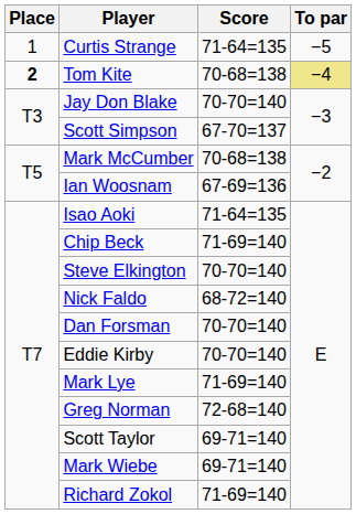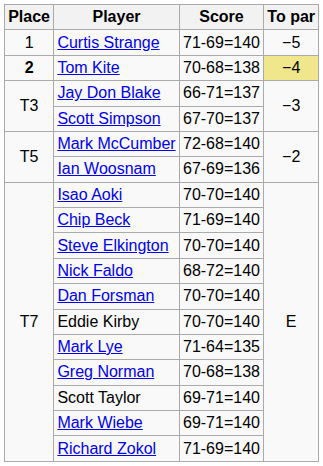Curtis Strange | Score: 71-64=135 -> 71-69=140
Jay Don Blake | Score: 70-70=140 -> 66-71=137
Mark McCumber | Score: 70-68=138 -> 72-68=140
Isao Aoki | Score: 71-64=135 -> 70-70=140
Mark Lye | Score: 71-69=140 -> 71-64=135
Greg Norman | Score: 72-68=140 -> 70-68=138
